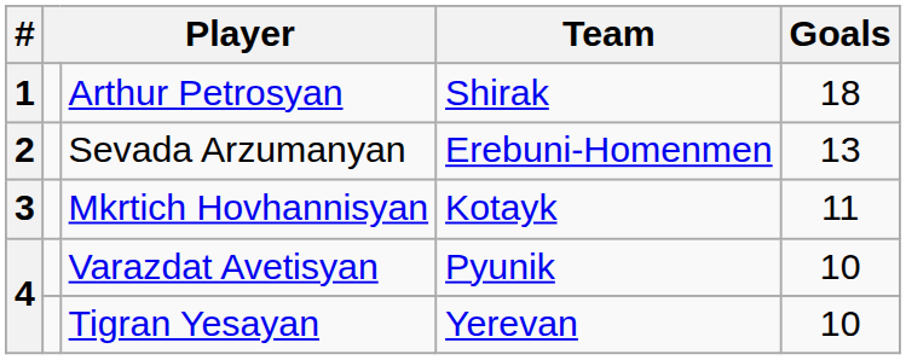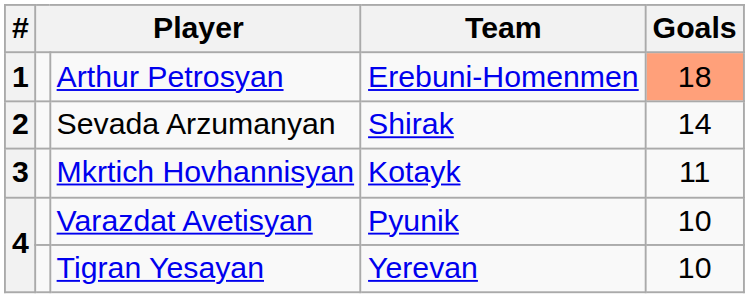Arthur Petrosyan | Team: Shirak -> Erebuni-Homenmen
Arthur Petrosyan | Goals: no background -> lightsalmon background
Sevada Arzumanyan | Team: Erebuni-Homenmen -> Shirak
Sevada Arzumanyan | Goals: 13 -> 14
